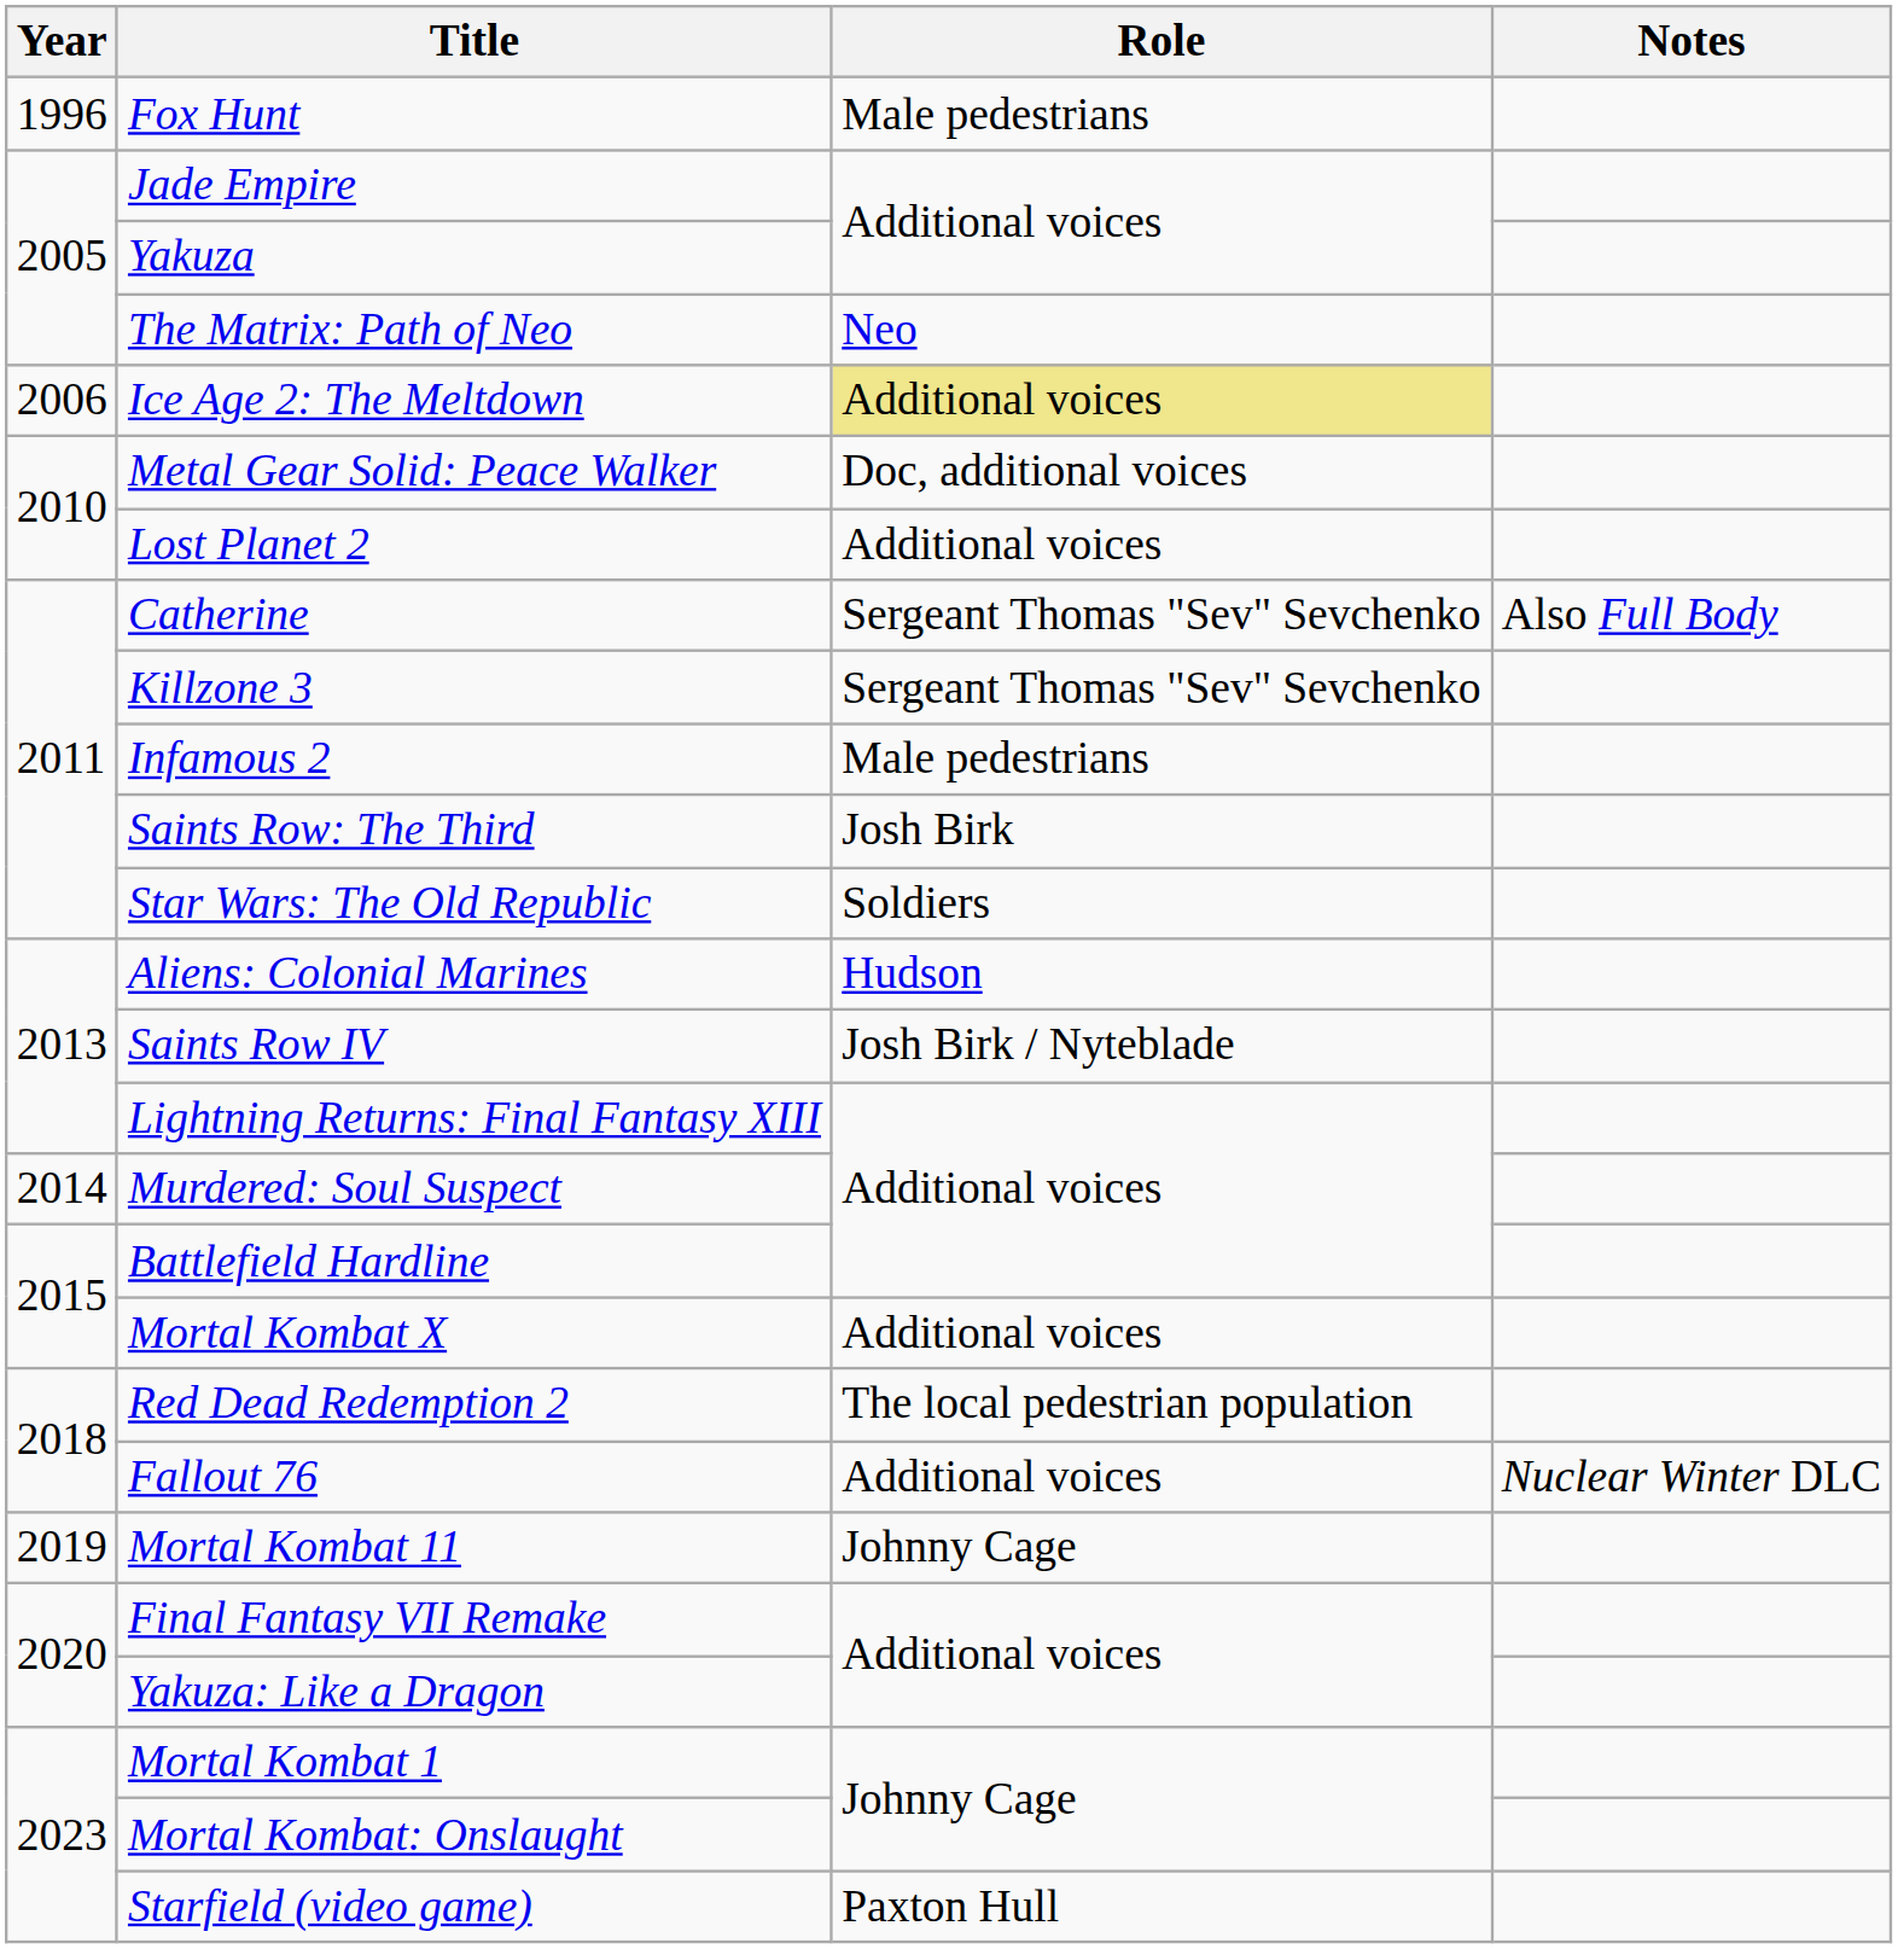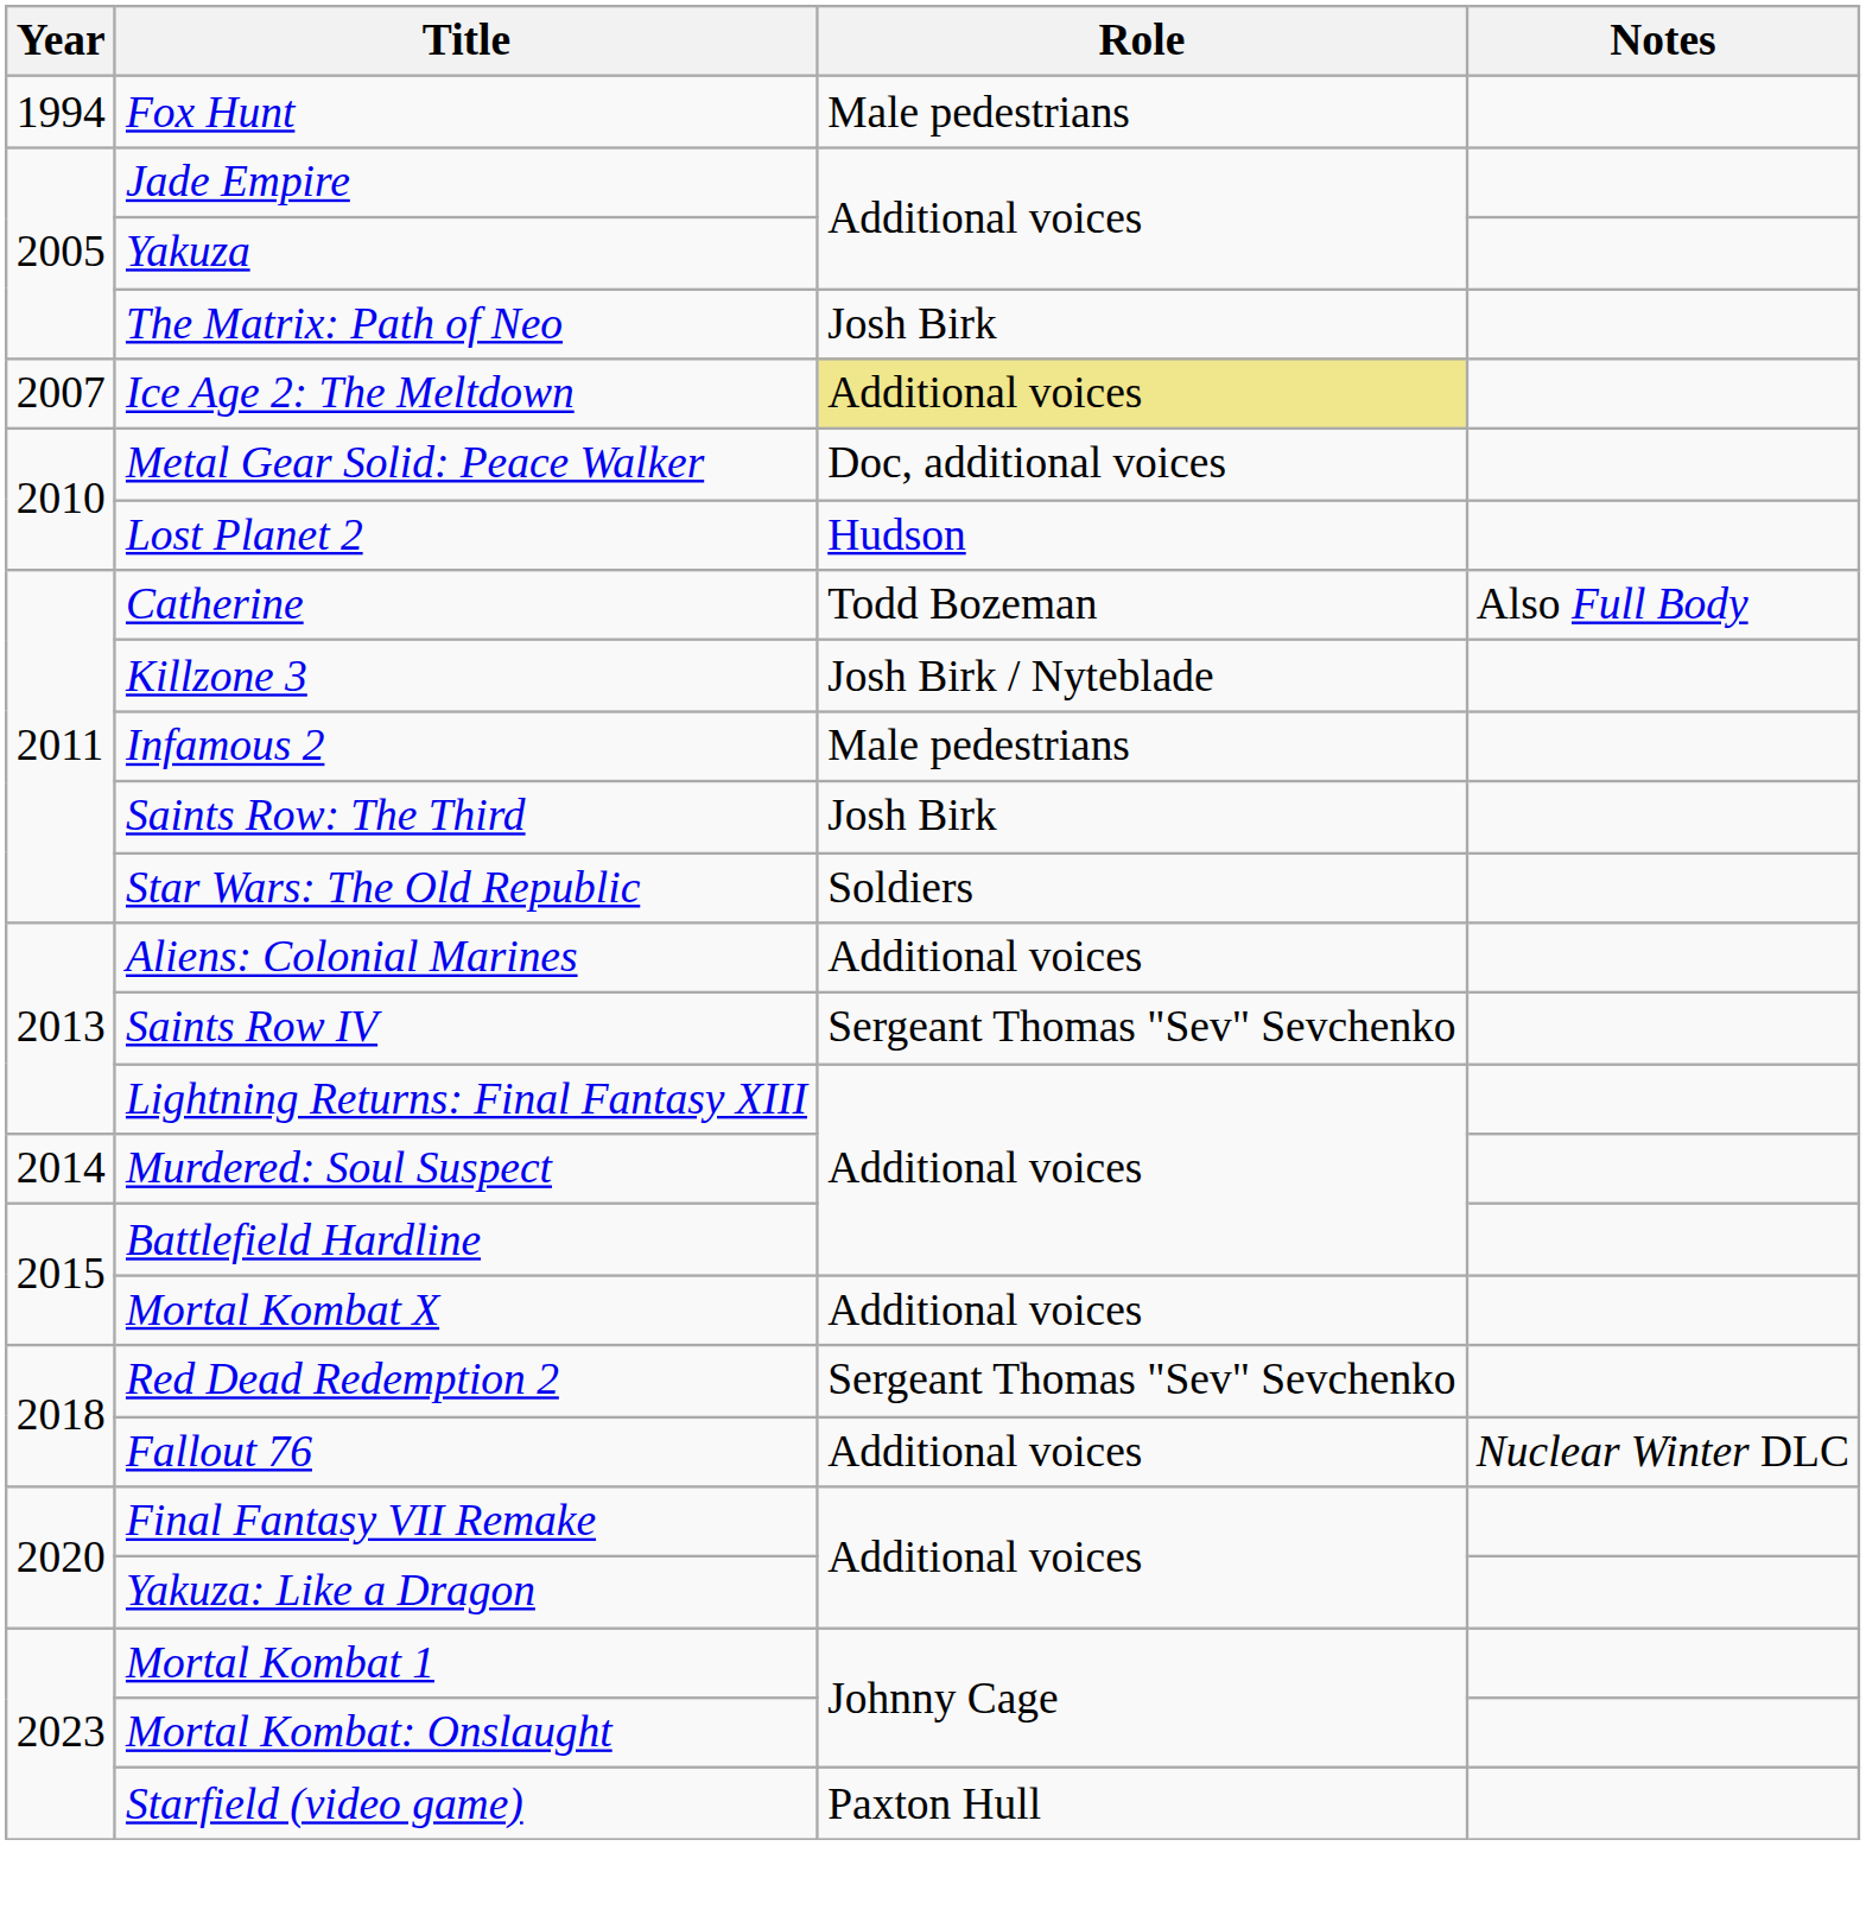Fox Hunt | Year: 1996 -> 1994
The Matrix: Path of Neo | Role: Neo -> Josh Birk
Ice Age 2: The Meltdown | Year: 2006 -> 2007
Lost Planet 2 | Role: Additional voices -> Hudson
Catherine | Role: Sergeant Thomas "Sev" Sevchenko -> Todd Bozeman
Killzone 3 | Role: Sergeant Thomas "Sev" Sevchenko -> Josh Birk / Nyteblade
Aliens: Colonial Marines | Role: Hudson -> Additional voices
Saints Row IV | Role: Josh Birk / Nyteblade -> Sergeant Thomas "Sev" Sevchenko
Red Dead Redemption 2 | Role: The local pedestrian population -> Sergeant Thomas "Sev" Sevchenko
- row: 2019 | Mortal Kombat 11 | Johnny Cage
